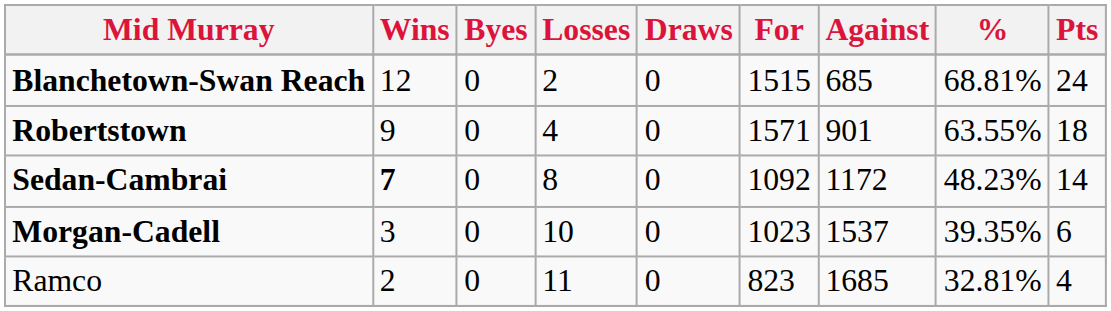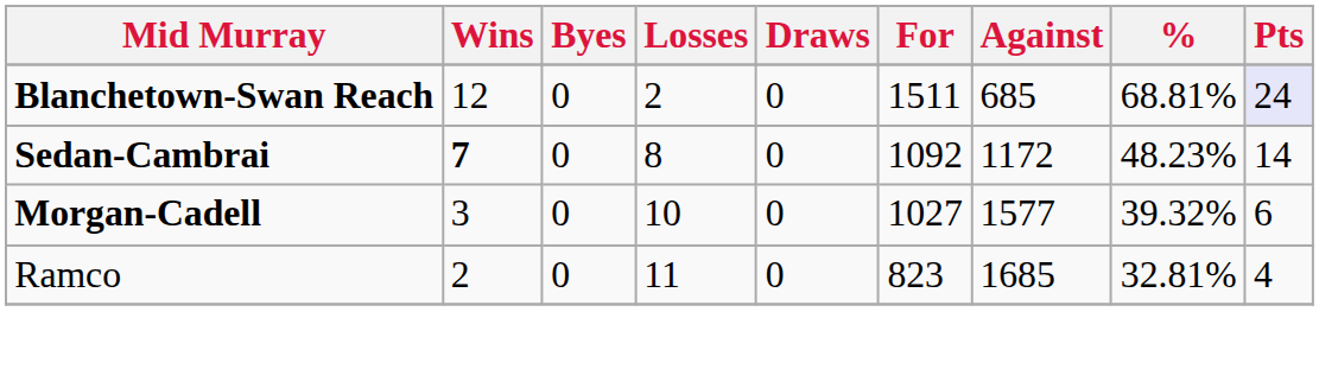Blanchetown-Swan Reach | For: 1515 -> 1511
Blanchetown-Swan Reach | Pts: no background -> lavender background
- row: Robertstown | 9 | 0 | 4 | 0 | 1571 | 901 | 63.55% | 18
Morgan-Cadell | For: 1023 -> 1027
Morgan-Cadell | Against: 1537 -> 1577
Morgan-Cadell | %: 39.35% -> 39.32%
